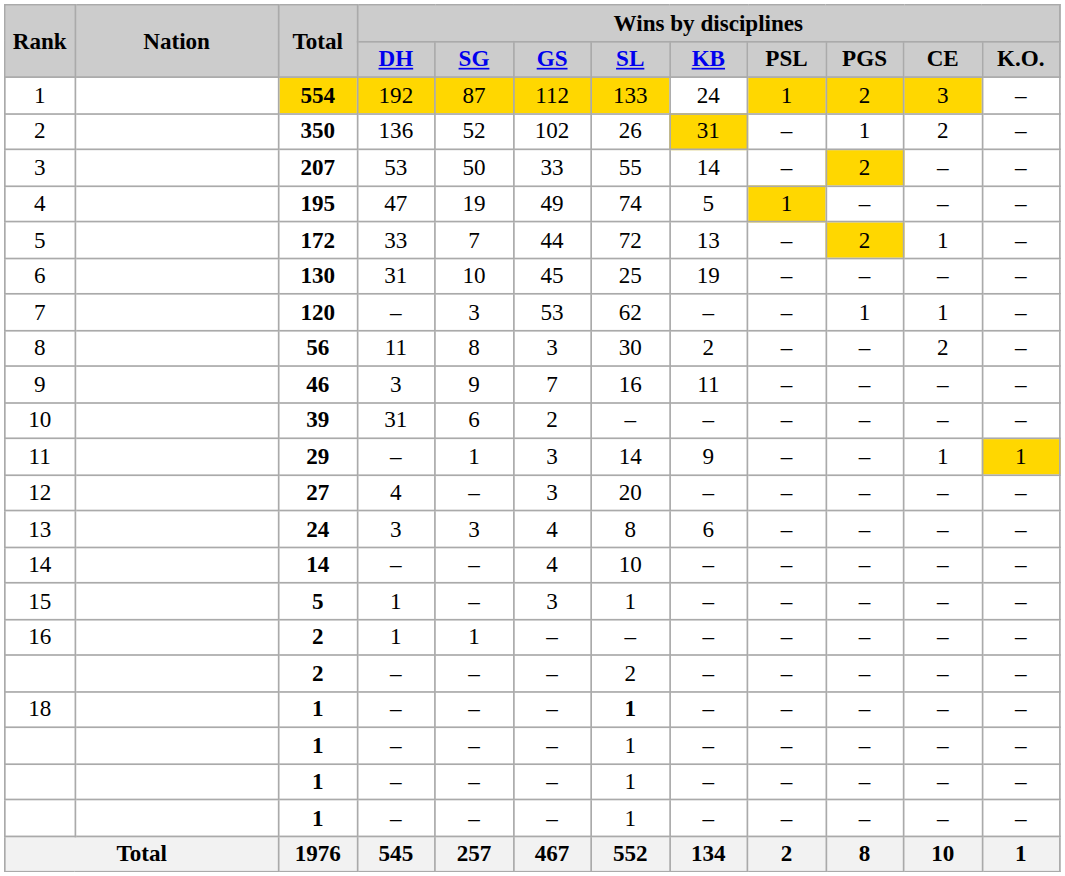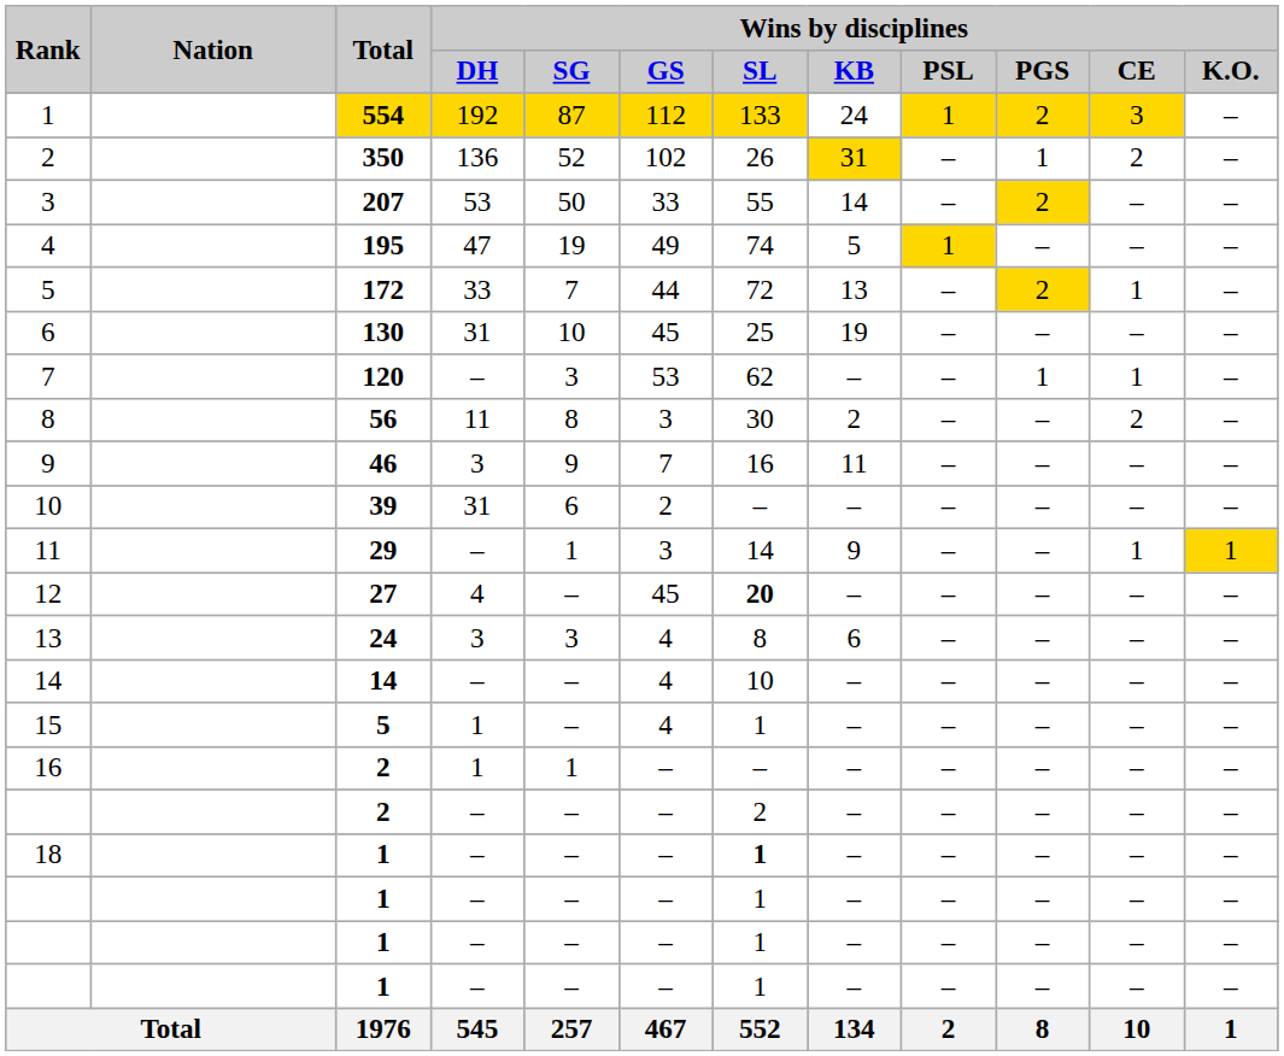12 | Wins by disciplines / GS: 3 -> 45
12 | Wins by disciplines / SL: normal -> bold
15 | Wins by disciplines / GS: 3 -> 4
